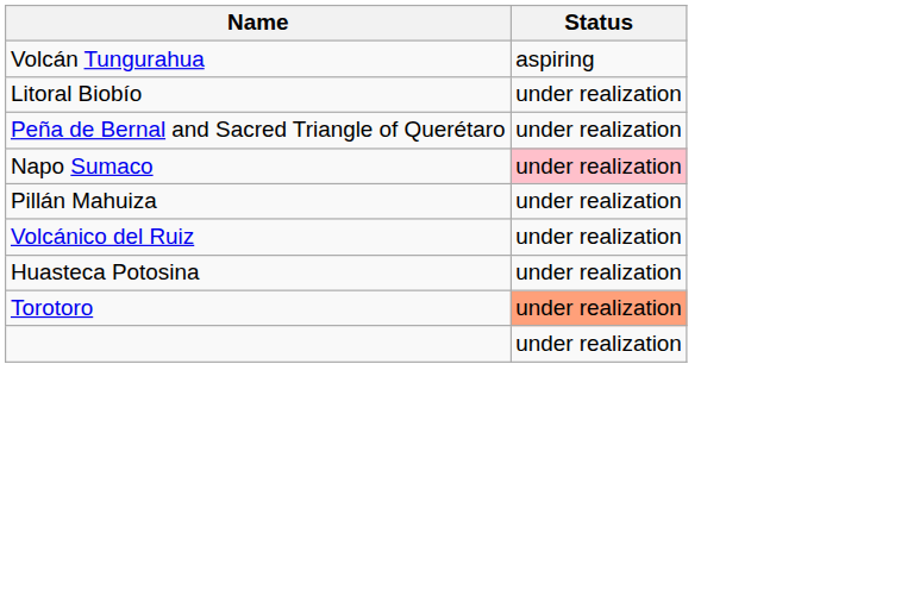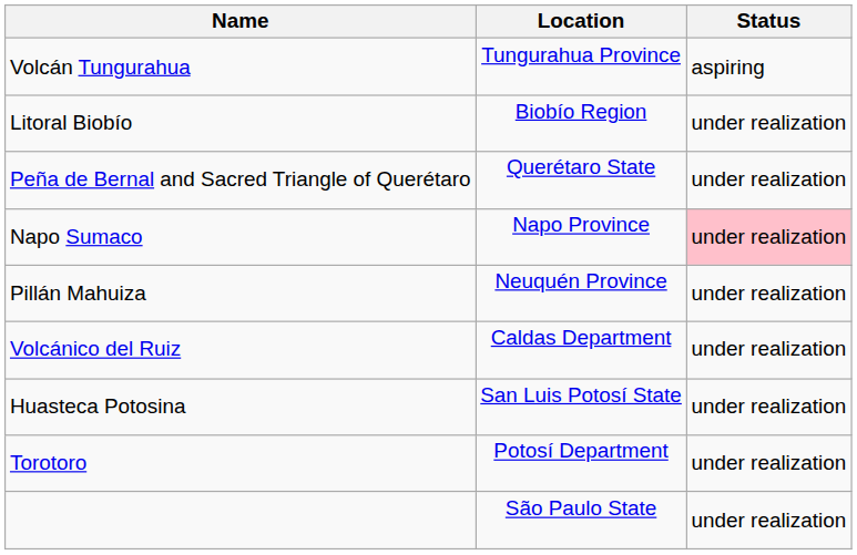+ column: Location | Tungurahua Province | Biobío Region | Querétaro State | Napo Province | Neuquén Province | Caldas Department | San Luis Potosí State | Potosí Department | São Paulo State
Torotoro | Status: lightsalmon background -> no background
